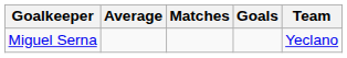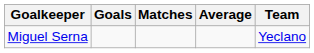columns swapped: Goals <-> Average
